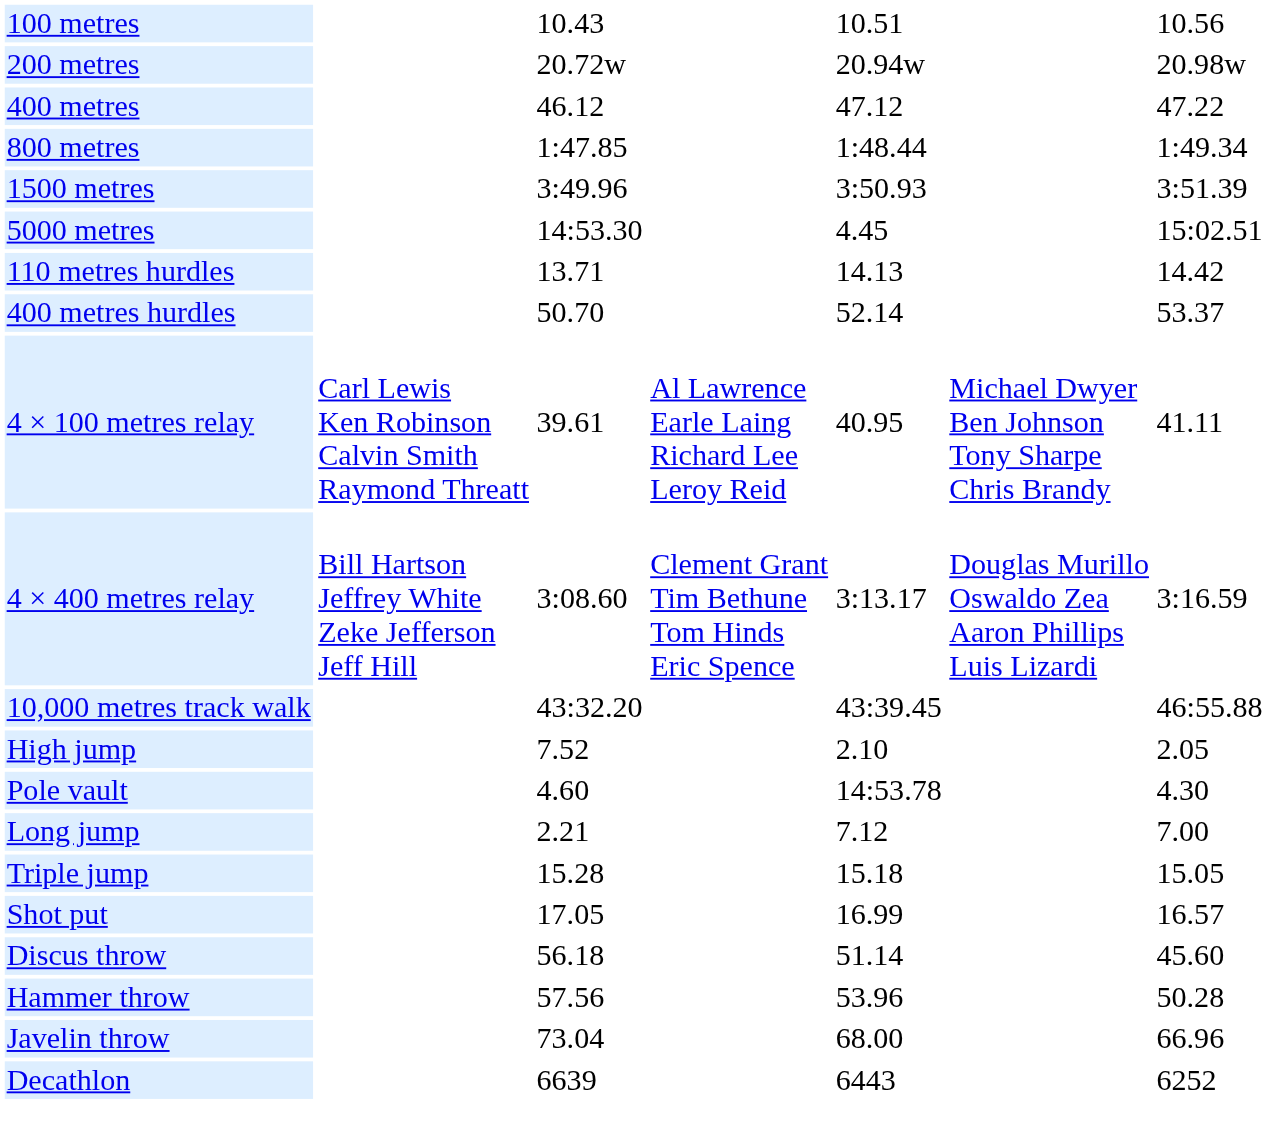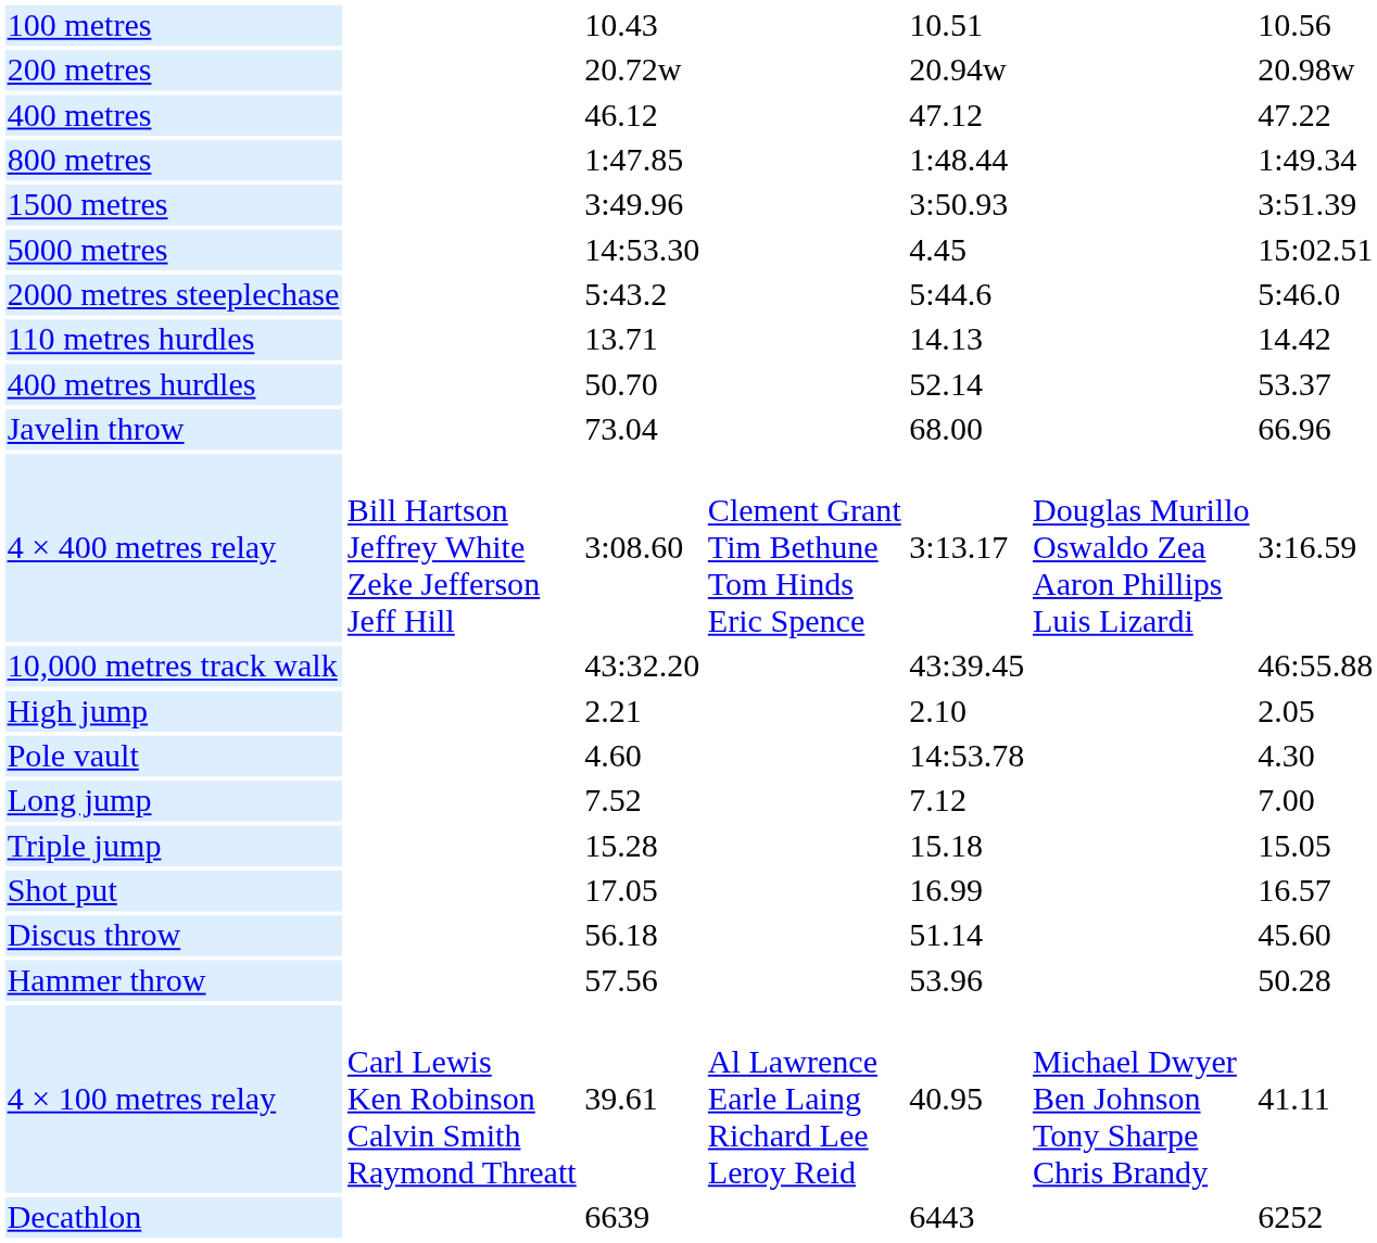+ row: 2000 metres steeplechase | 5:43.2 | 5:44.6 | 5:46.0
rows swapped: 4 × 100 metres relay <-> Javelin throw
High jump | column 3: 7.52 -> 2.21
Long jump | column 3: 2.21 -> 7.52
